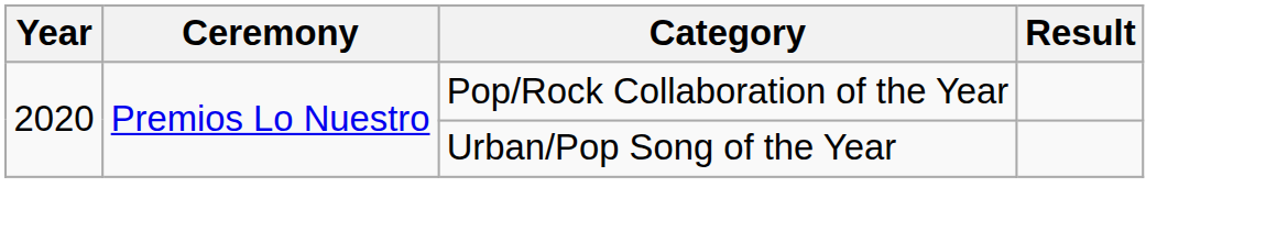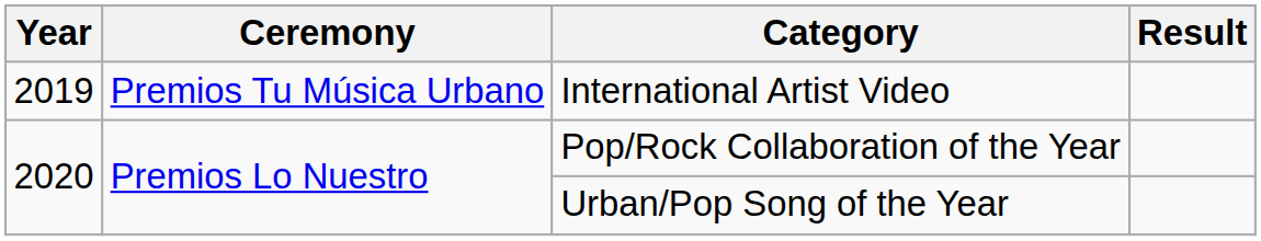+ row: 2019 | Premios Tu Música Urbano | International Artist Video
